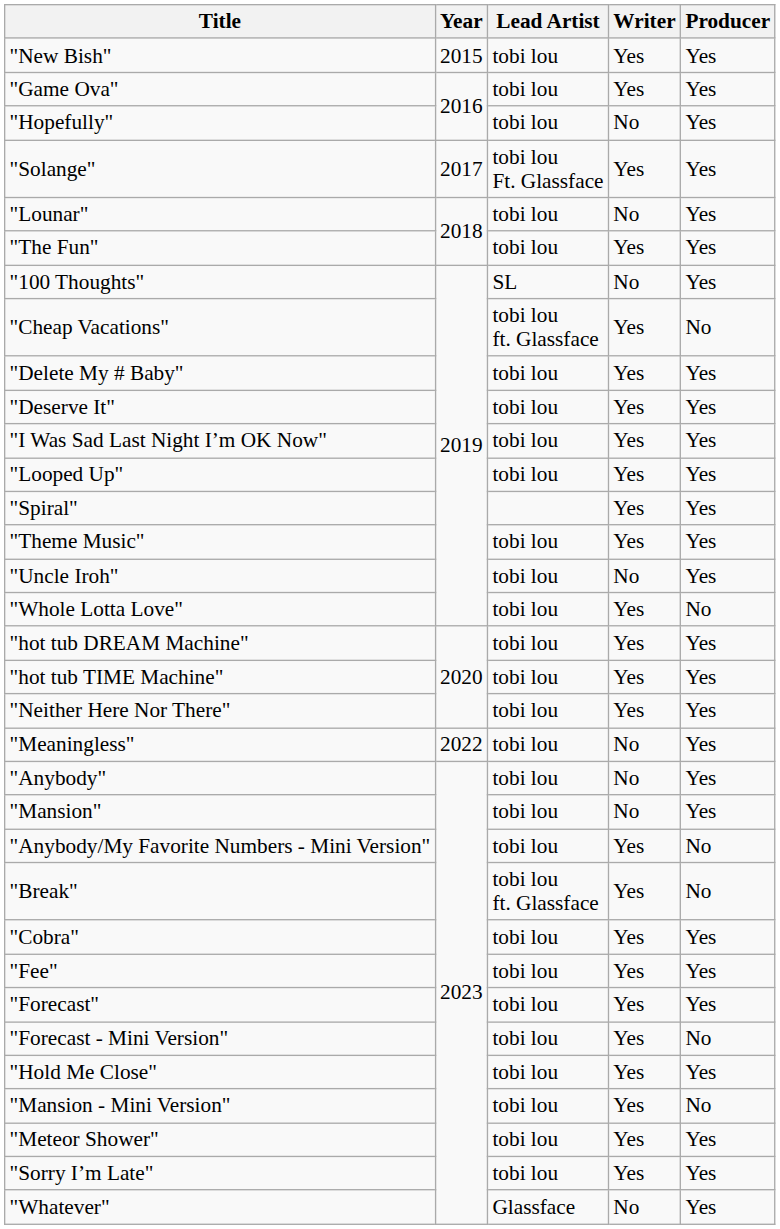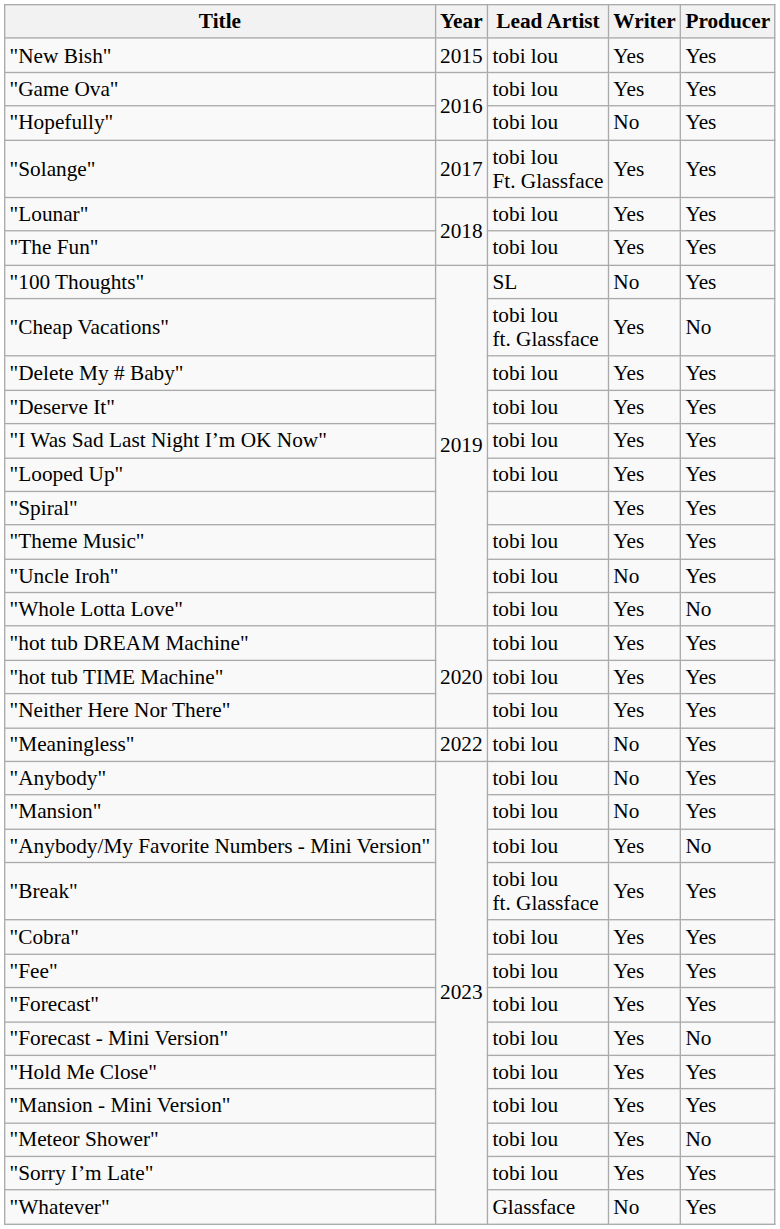"Lounar" | Writer: No -> Yes
"Break" | Producer: No -> Yes
"Mansion - Mini Version" | Producer: No -> Yes
"Meteor Shower" | Producer: Yes -> No
